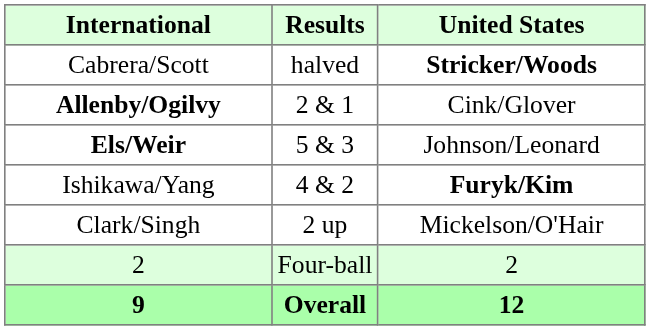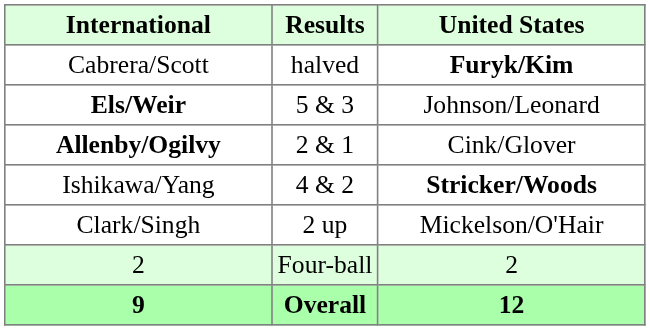Cabrera/Scott | United States: Stricker/Woods -> Furyk/Kim
rows swapped: Allenby/Ogilvy <-> Els/Weir
Ishikawa/Yang | United States: Furyk/Kim -> Stricker/Woods
